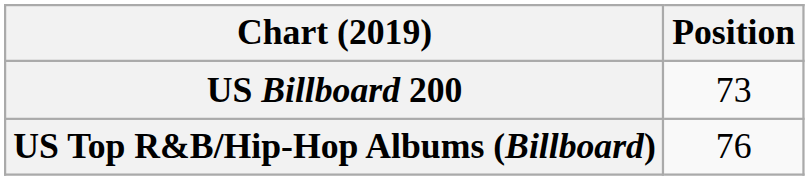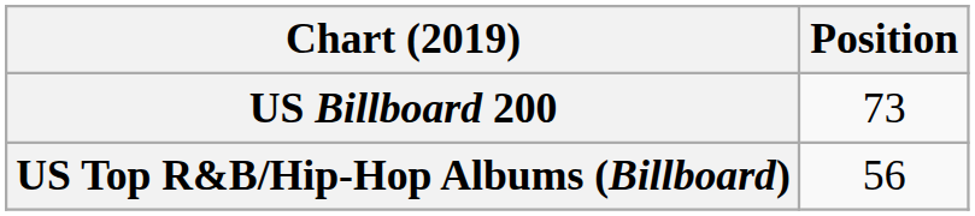US Top R&B/Hip-Hop Albums (Billboard) | Position: 76 -> 56
